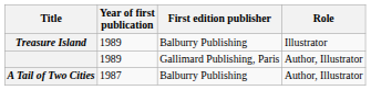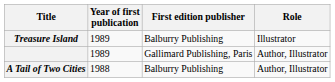A Tail of Two Cities | Year of first publication: 1987 -> 1988
